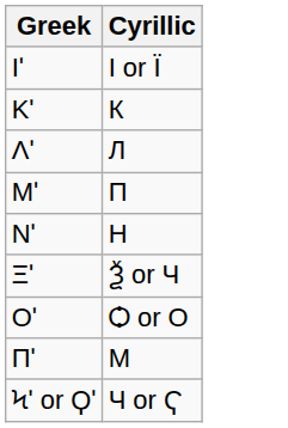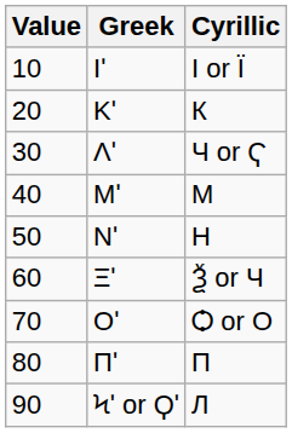+ column: Value | 10 | 20 | 30 | 40 | 50 | 60 | 70 | 80 | 90
Λʹ | Cyrillic: Л -> Ч or Ҁ
Μʹ | Cyrillic: П -> М
Πʹ | Cyrillic: М -> П
Ϟʹ or Ϙʹ | Cyrillic: Ч or Ҁ -> Л
